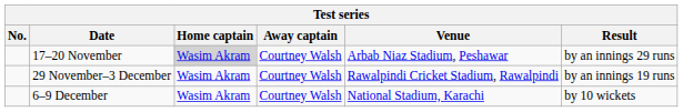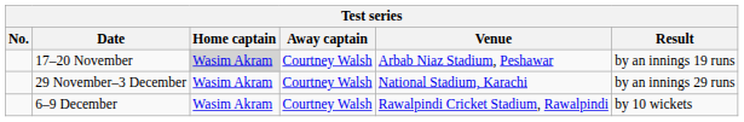17–20 November | Result: by an innings 29 runs -> by an innings 19 runs
29 November–3 December | Venue: Rawalpindi Cricket Stadium, Rawalpindi -> National Stadium, Karachi
29 November–3 December | Result: by an innings 19 runs -> by an innings 29 runs
6–9 December | Venue: National Stadium, Karachi -> Rawalpindi Cricket Stadium, Rawalpindi
